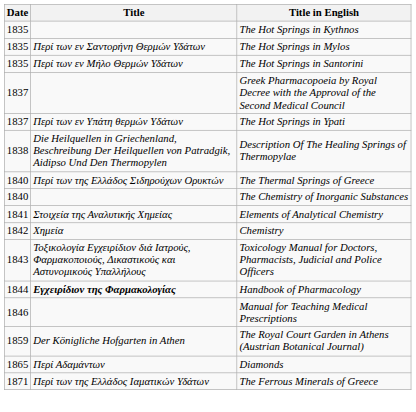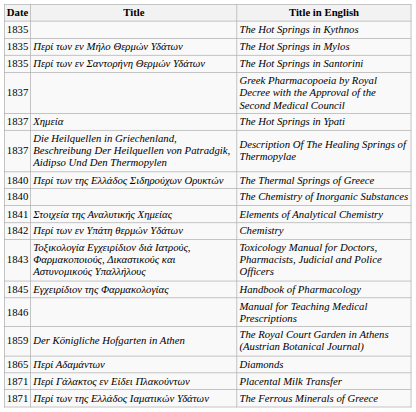The Hot Springs in Mylos | Title: Περί των εν Σαντορήνη Θερμών Υδάτων -> Περί των εν Μήλο Θερμών Υδάτων
The Hot Springs in Santorini | Title: Περί των εν Μήλο Θερμών Υδάτων -> Περί των εν Σαντορήνη Θερμών Υδάτων
The Hot Springs in Ypati | Title: Περί των εν Υπάτη θερμών Yδάτων -> Χημεία
Description Of The Healing Springs of Thermopylae | Date: 1838 -> 1837
Chemistry | Title: Χημεία -> Περί των εν Υπάτη θερμών Yδάτων
Handbook of Pharmacology | Date: 1844 -> 1845
Handbook of Pharmacology | Title: bold -> normal
+ row: 1871 | Περί Γάλακτος εν Είδει Πλακούντων | Placental Milk Transfer
